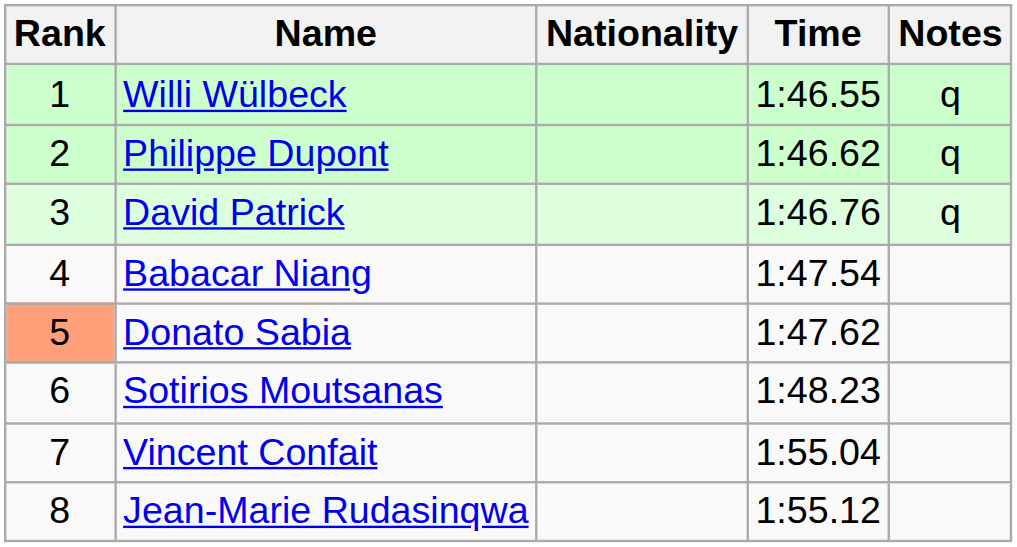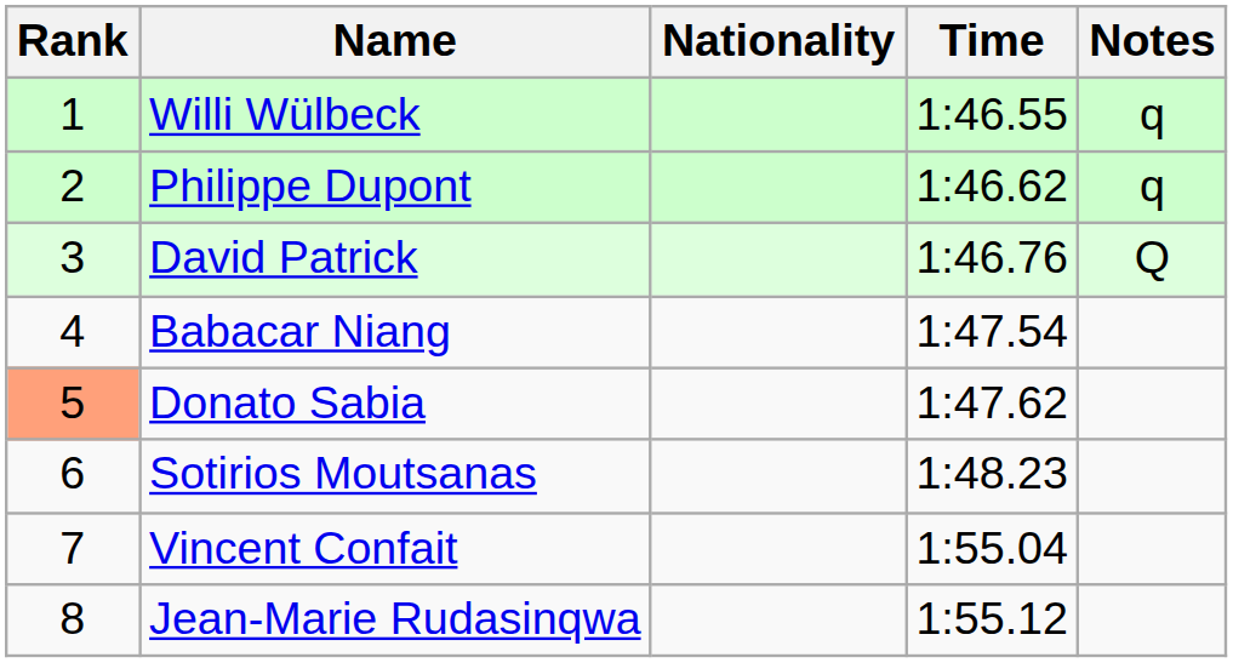David Patrick | Notes: q -> Q
